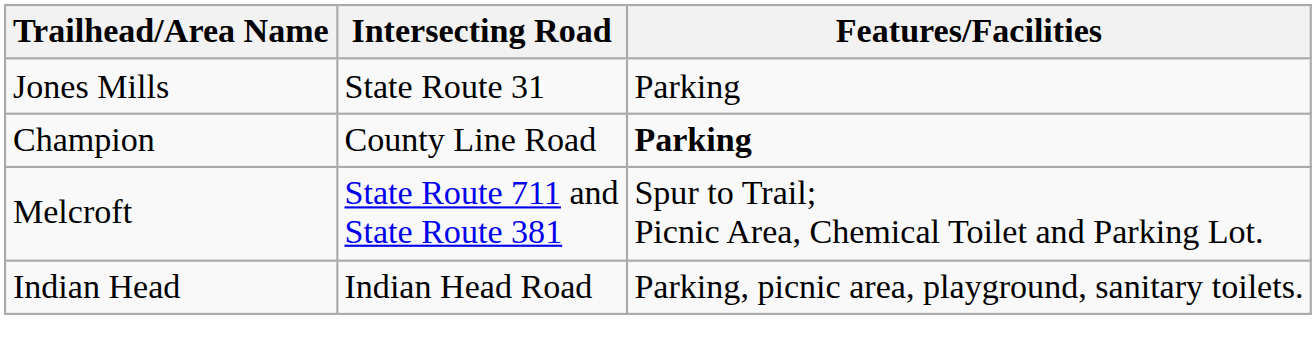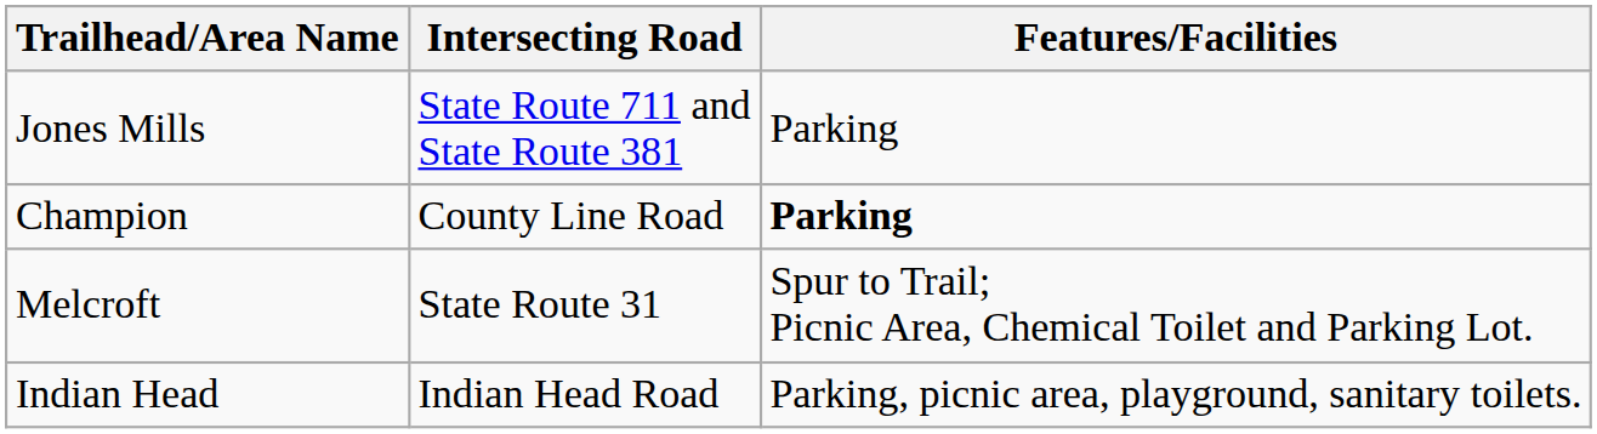Jones Mills | Intersecting Road: State Route 31 -> State Route 711 and State Route 381
Melcroft | Intersecting Road: State Route 711 and State Route 381 -> State Route 31
